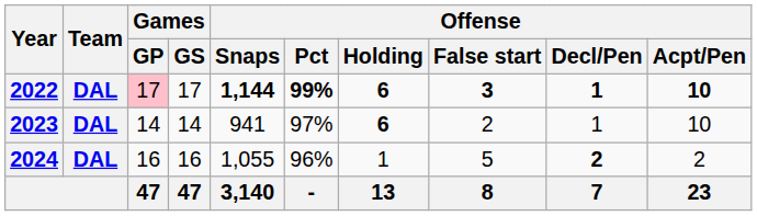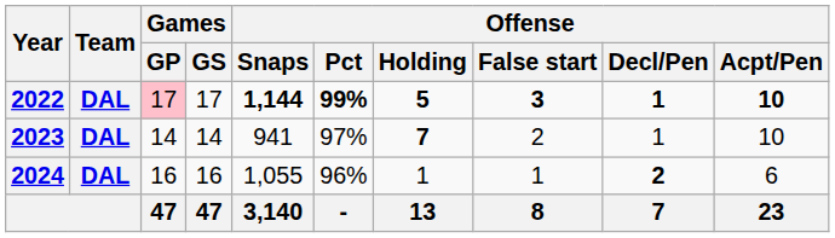2022 | Offense / Holding: 6 -> 5
2023 | Offense / Holding: 6 -> 7
2024 | Offense / False start: 5 -> 1
2024 | Offense / Acpt/Pen: 2 -> 6
